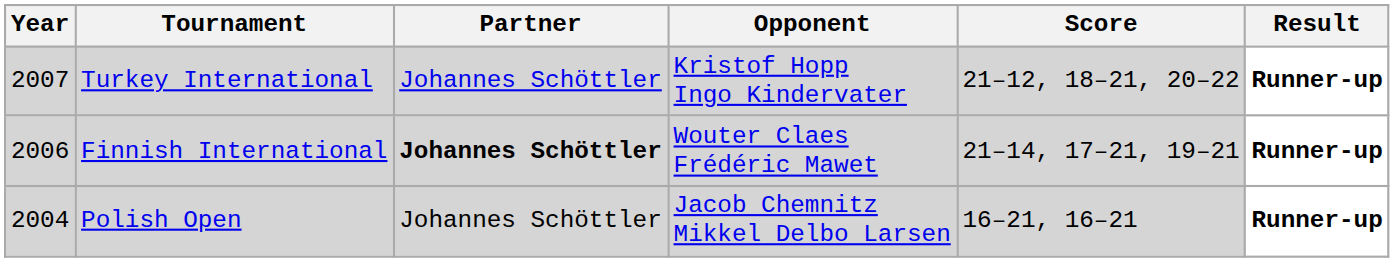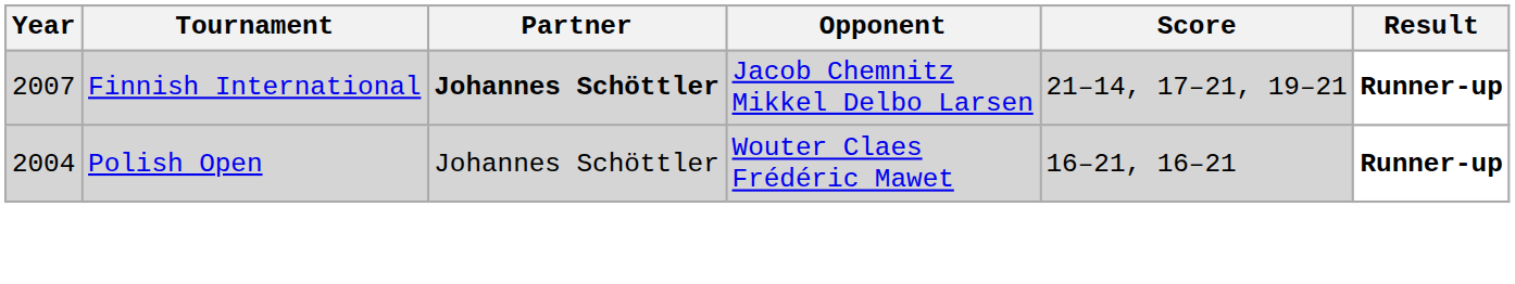- row: 2007 | Turkey International | Johannes Schöttler | Kristof Hopp Ingo Kindervater | 21–12, 18–21, 20–22 | Runner-up
Finnish International | Year: 2006 -> 2007
Finnish International | Opponent: Wouter Claes Frédéric Mawet -> Jacob Chemnitz Mikkel Delbo Larsen
Polish Open | Opponent: Jacob Chemnitz Mikkel Delbo Larsen -> Wouter Claes Frédéric Mawet
